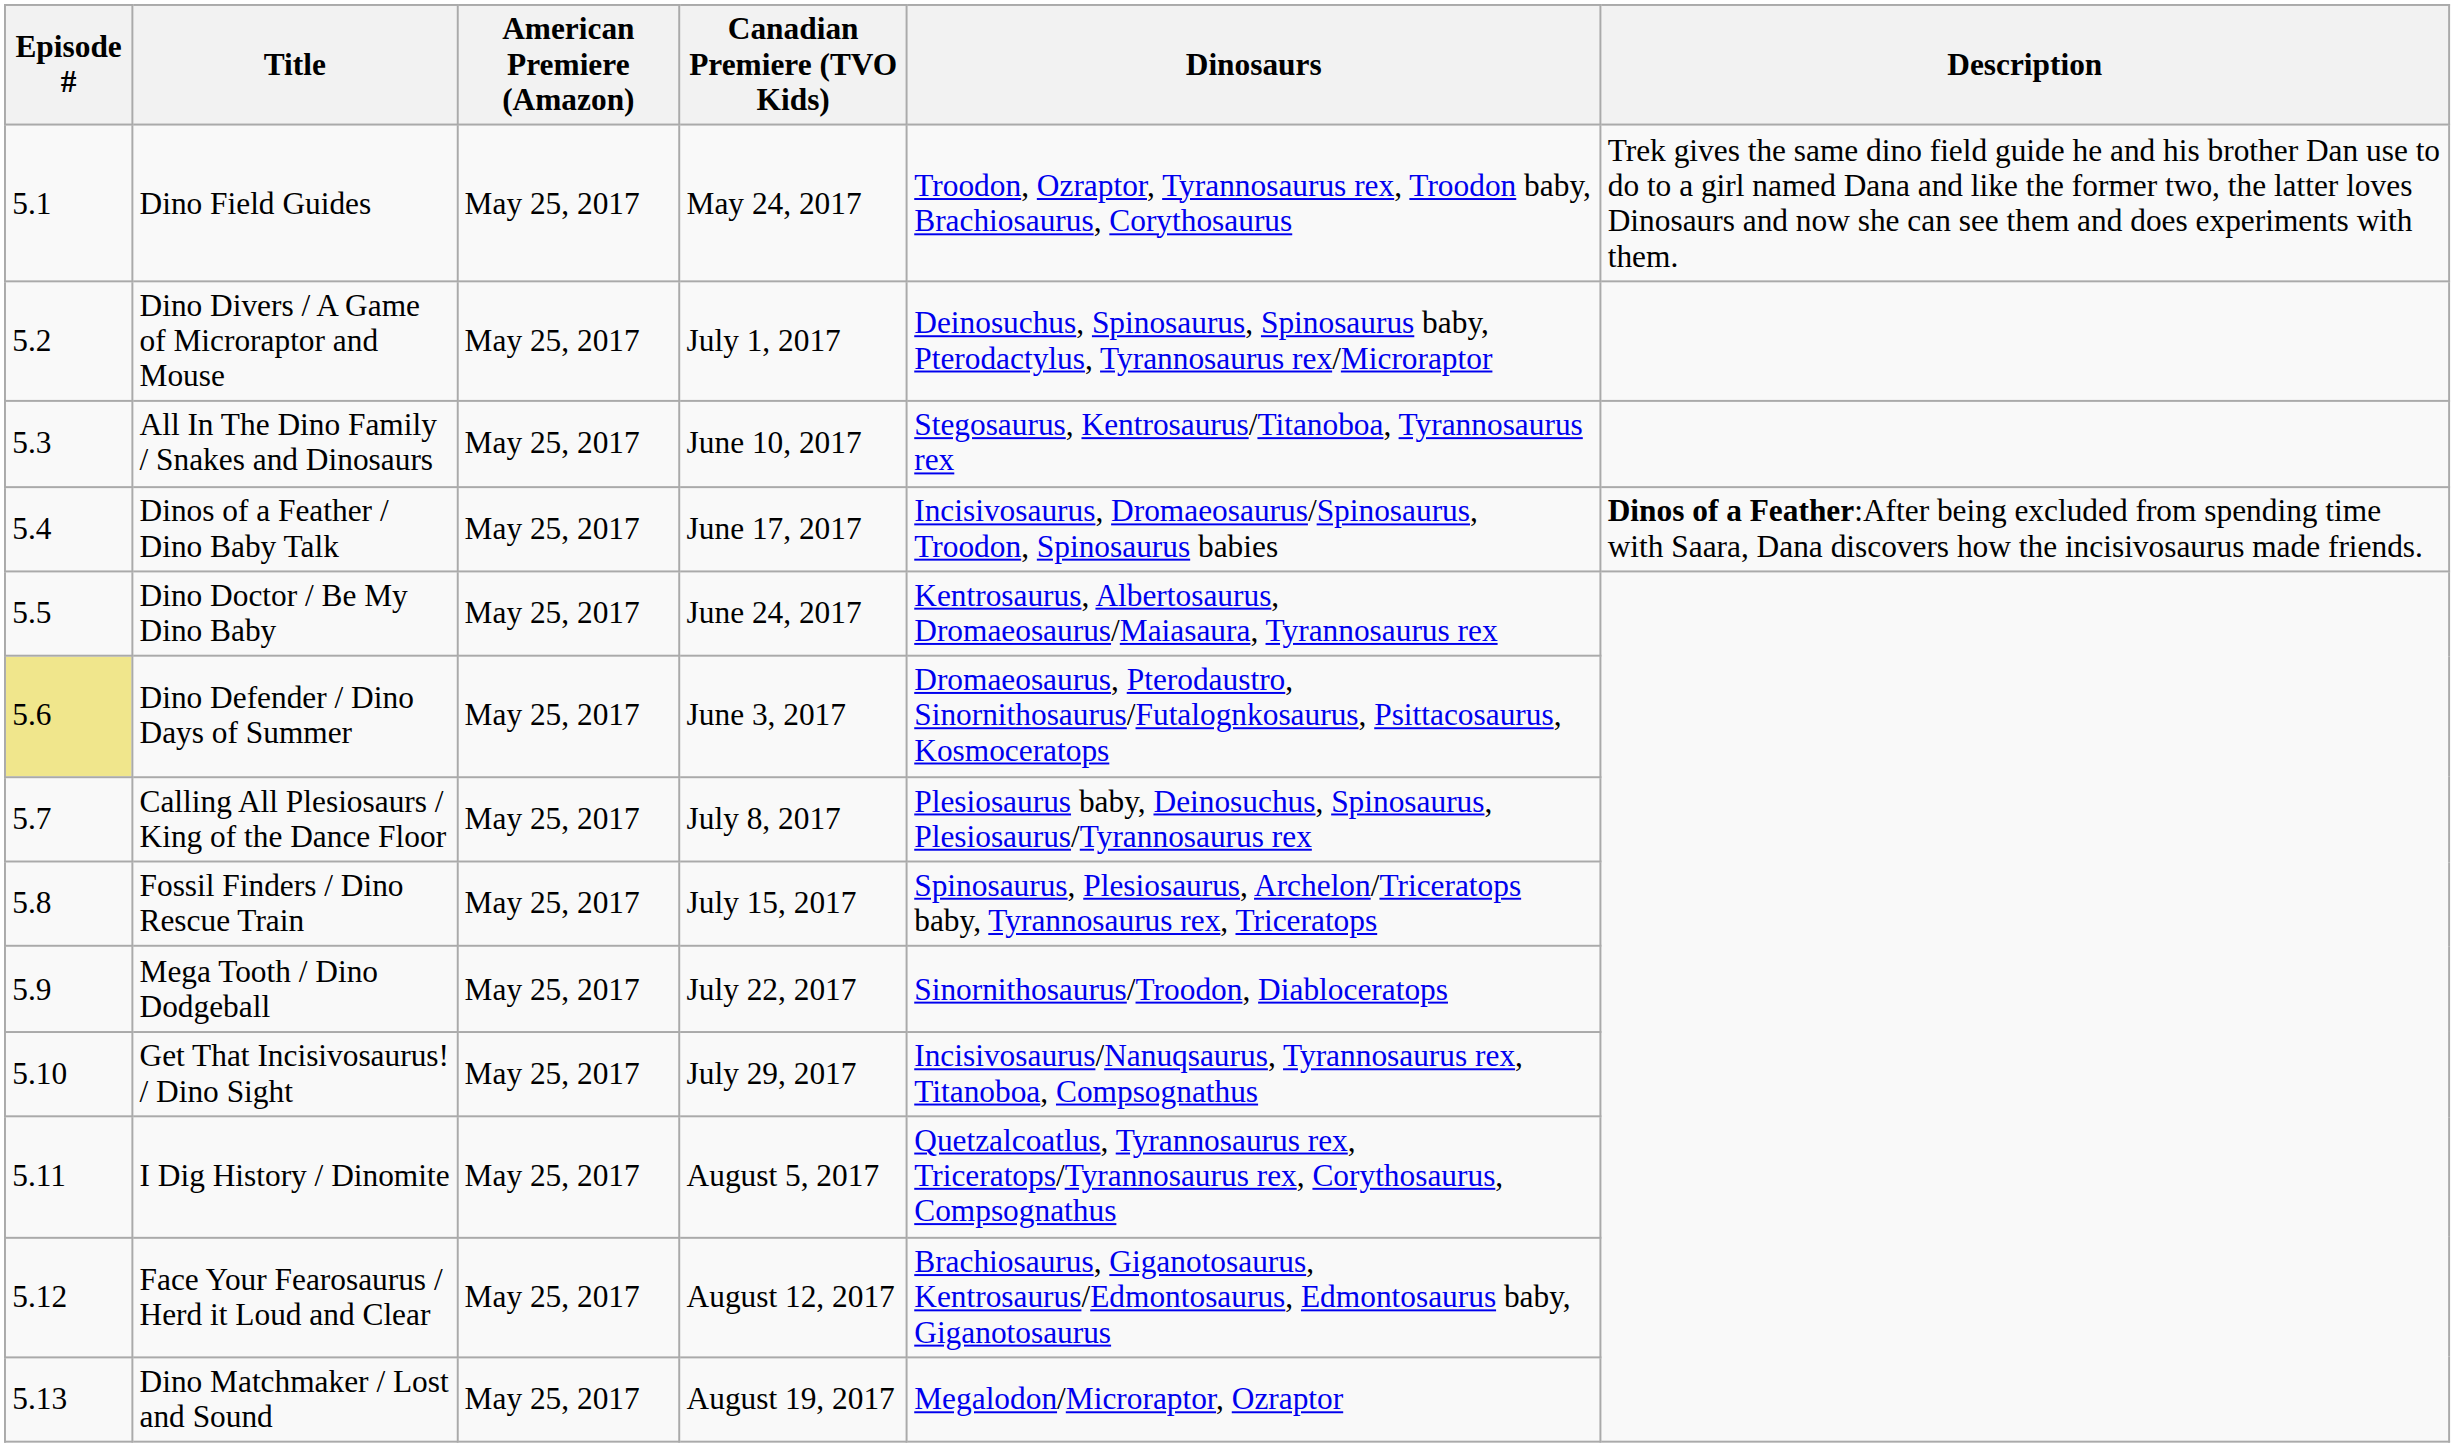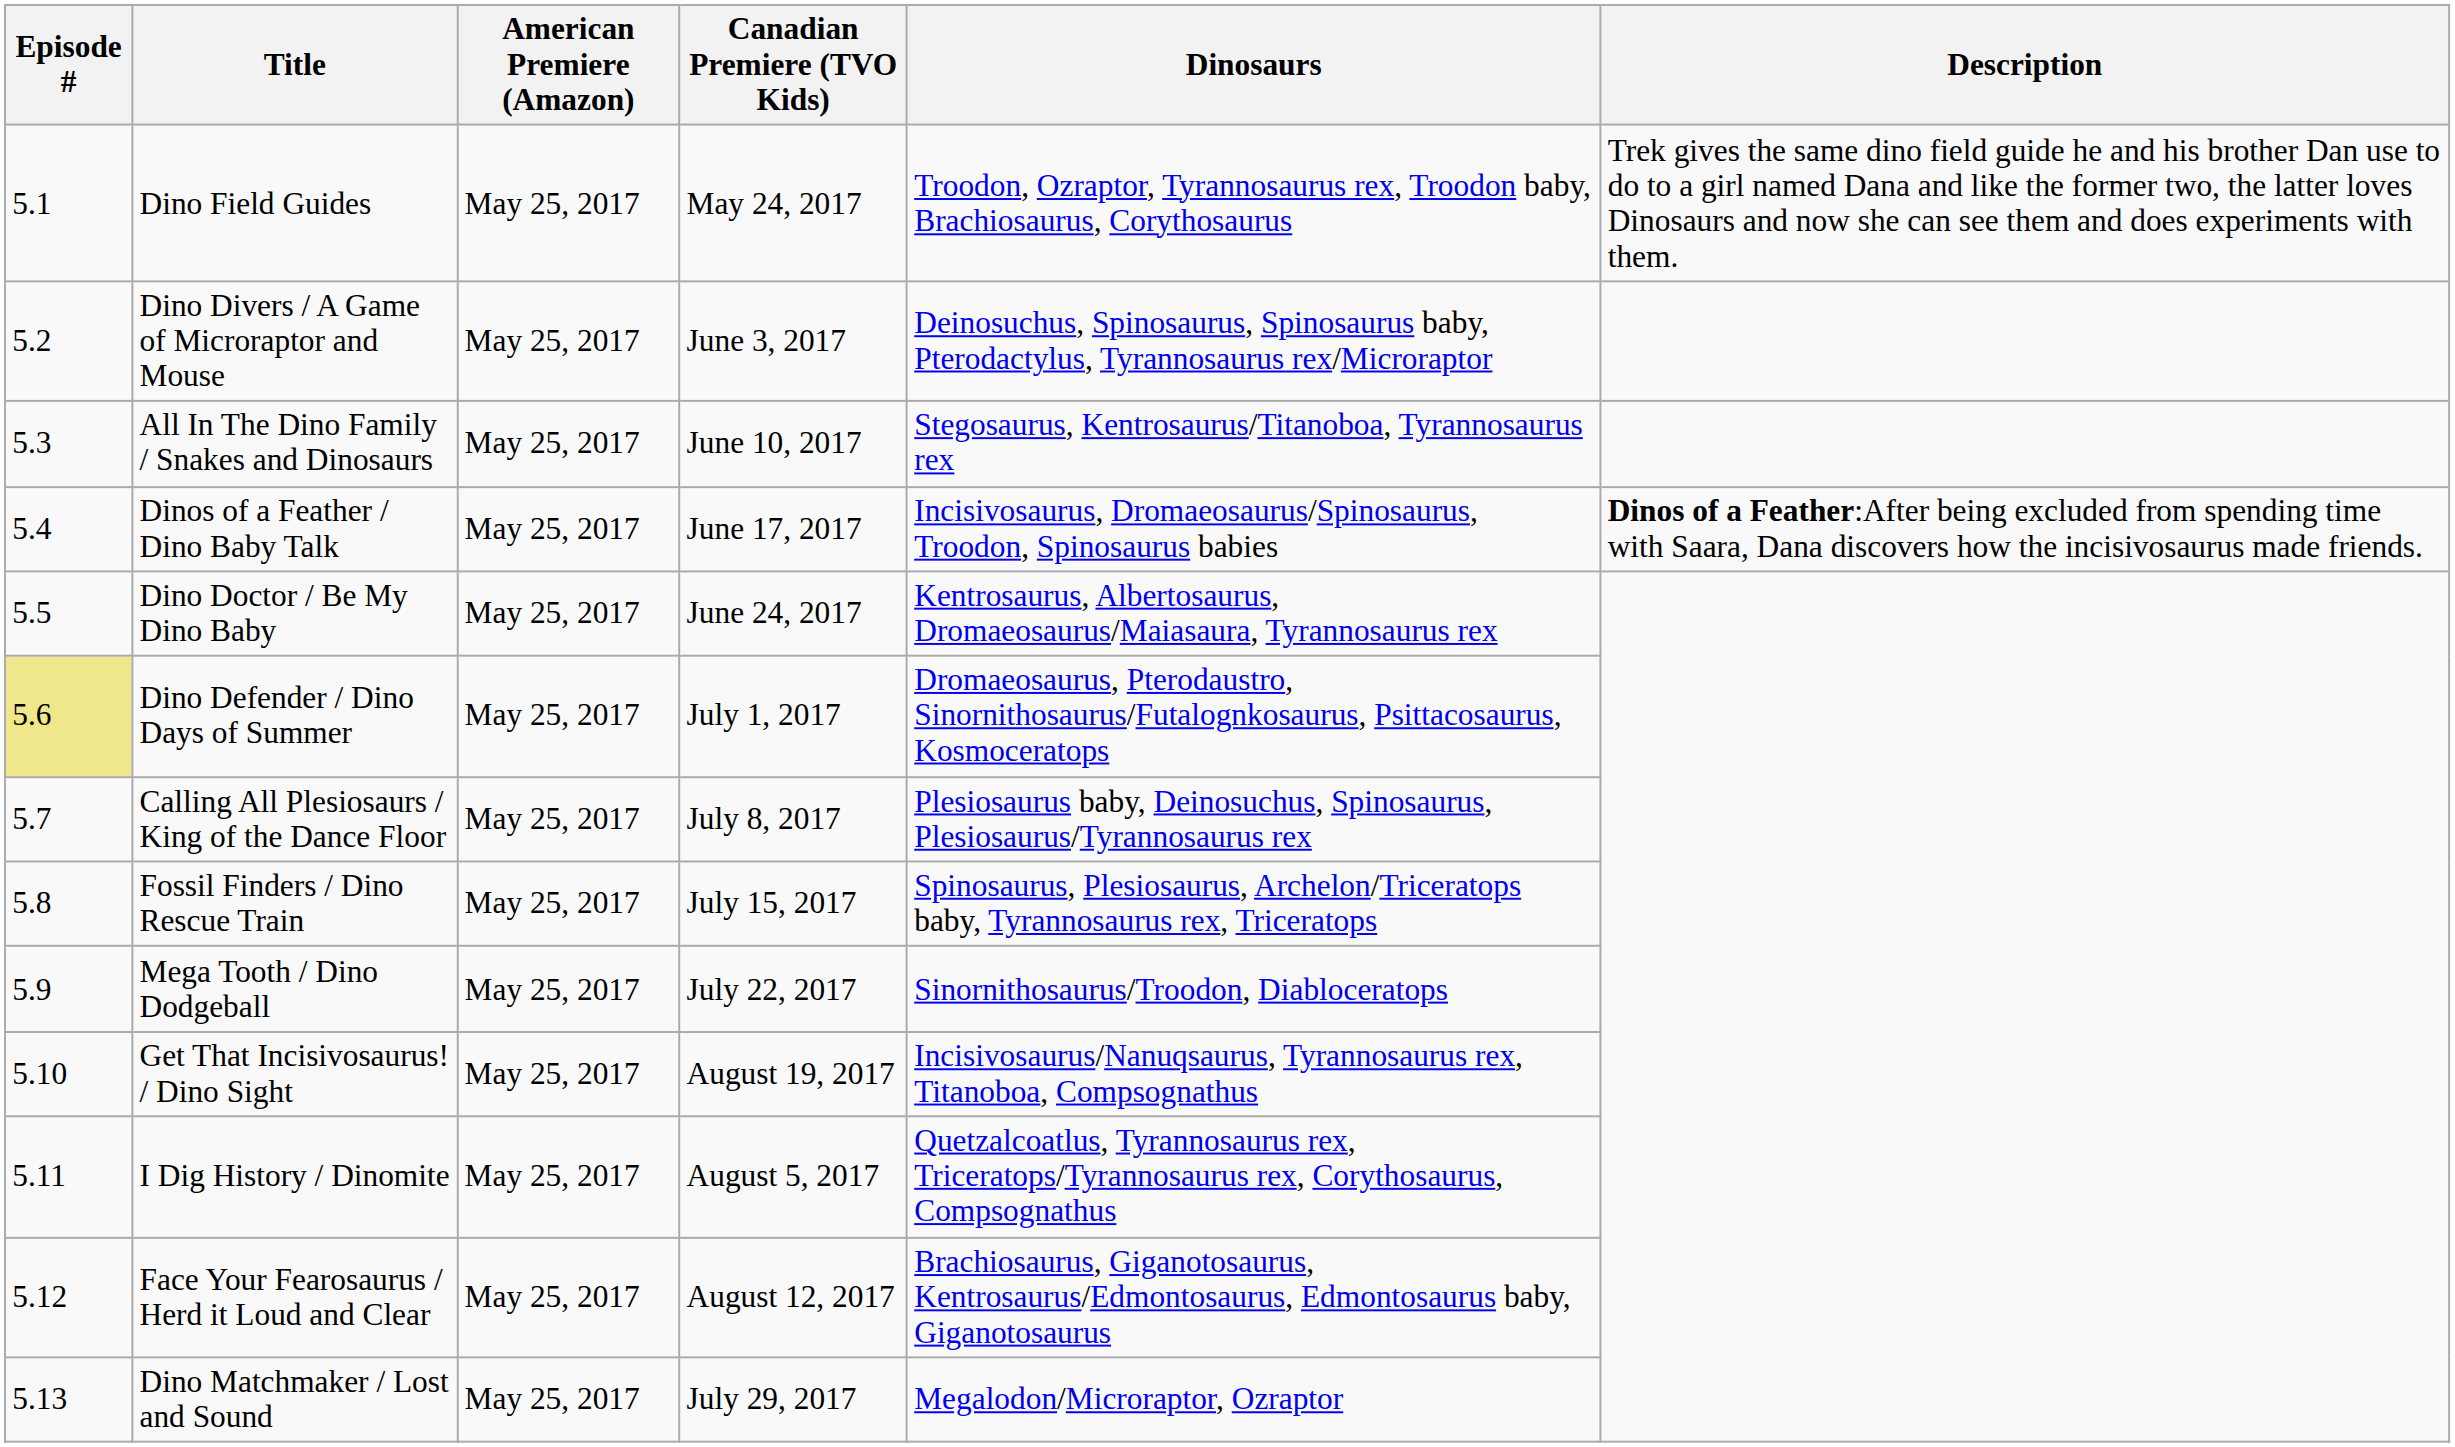Dino Divers / A Game of Microraptor and Mouse | Canadian Premiere (TVO Kids): July 1, 2017 -> June 3, 2017
Dino Defender / Dino Days of Summer | Canadian Premiere (TVO Kids): June 3, 2017 -> July 1, 2017
Get That Incisivosaurus! / Dino Sight | Canadian Premiere (TVO Kids): July 29, 2017 -> August 19, 2017
Dino Matchmaker / Lost and Sound | Canadian Premiere (TVO Kids): August 19, 2017 -> July 29, 2017
